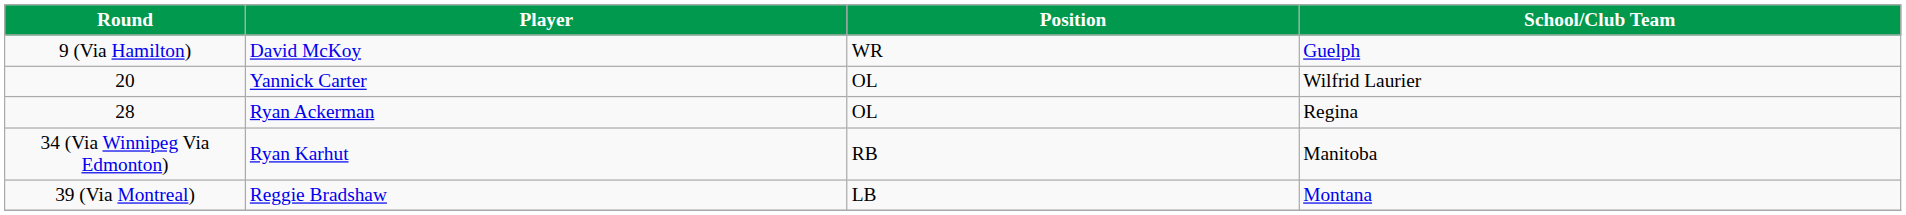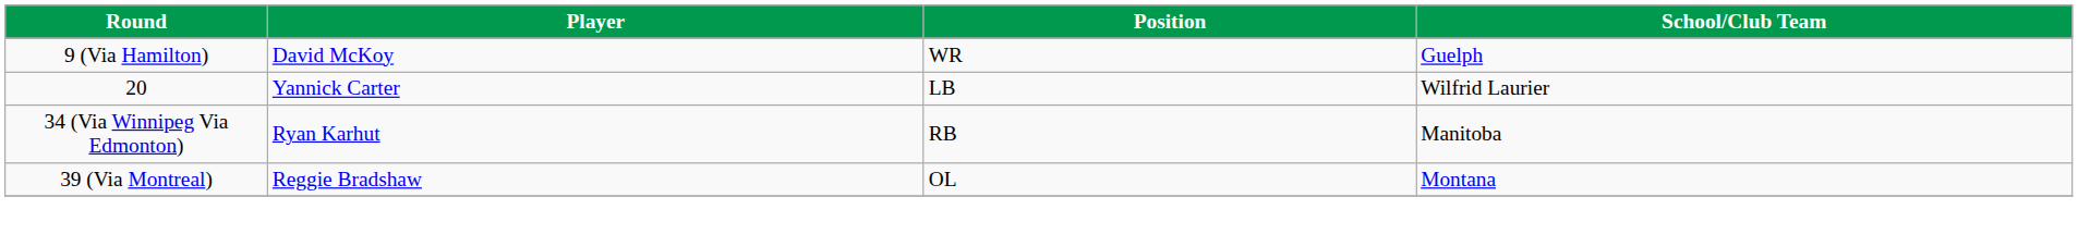20 | Position: OL -> LB
- row: 28 | Ryan Ackerman | OL | Regina
39 (Via Montreal) | Position: LB -> OL
